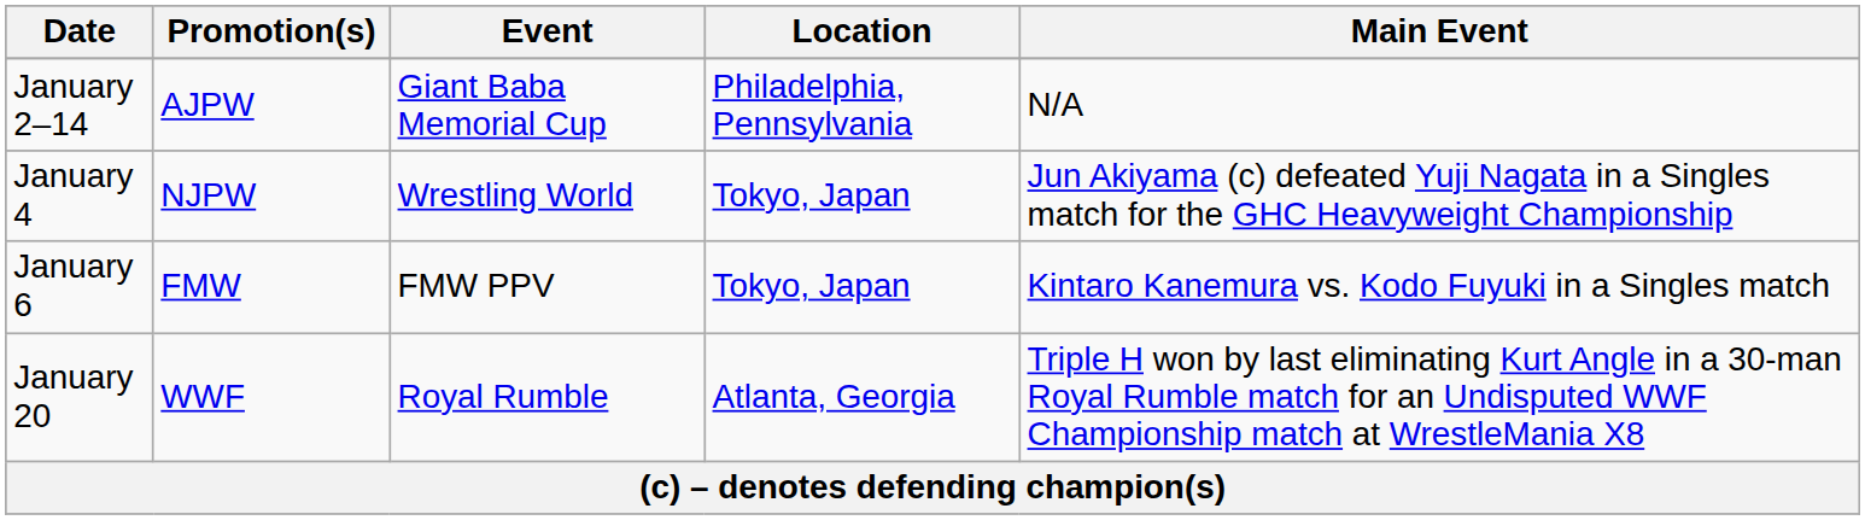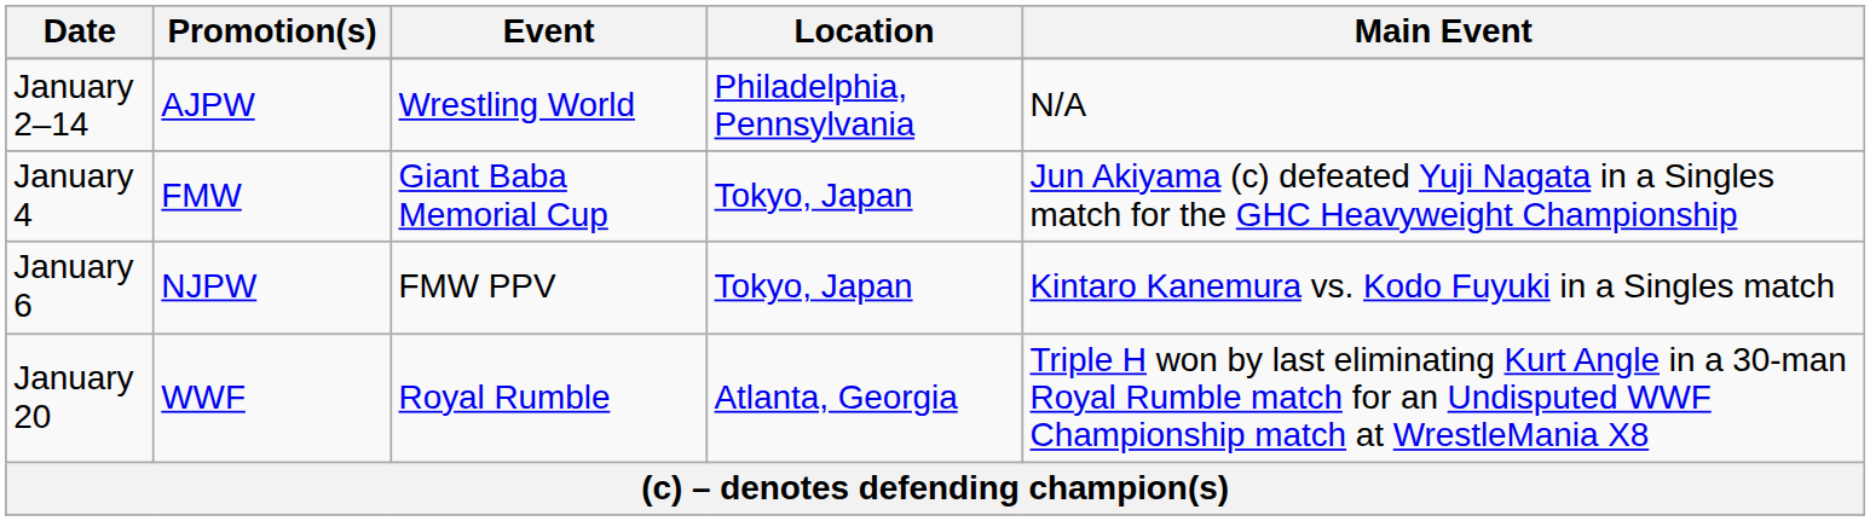January 2–14 | Event: Giant Baba Memorial Cup -> Wrestling World
January 4 | Promotion(s): NJPW -> FMW
January 4 | Event: Wrestling World -> Giant Baba Memorial Cup
January 6 | Promotion(s): FMW -> NJPW
